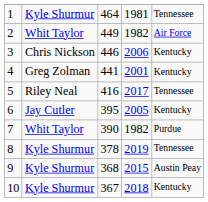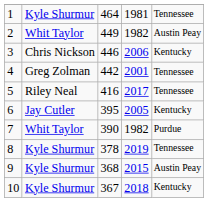2 | column 5: Air Force -> Austin Peay
4 | column 3: 441 -> 442
4 | column 5: Kentucky -> Tennessee
